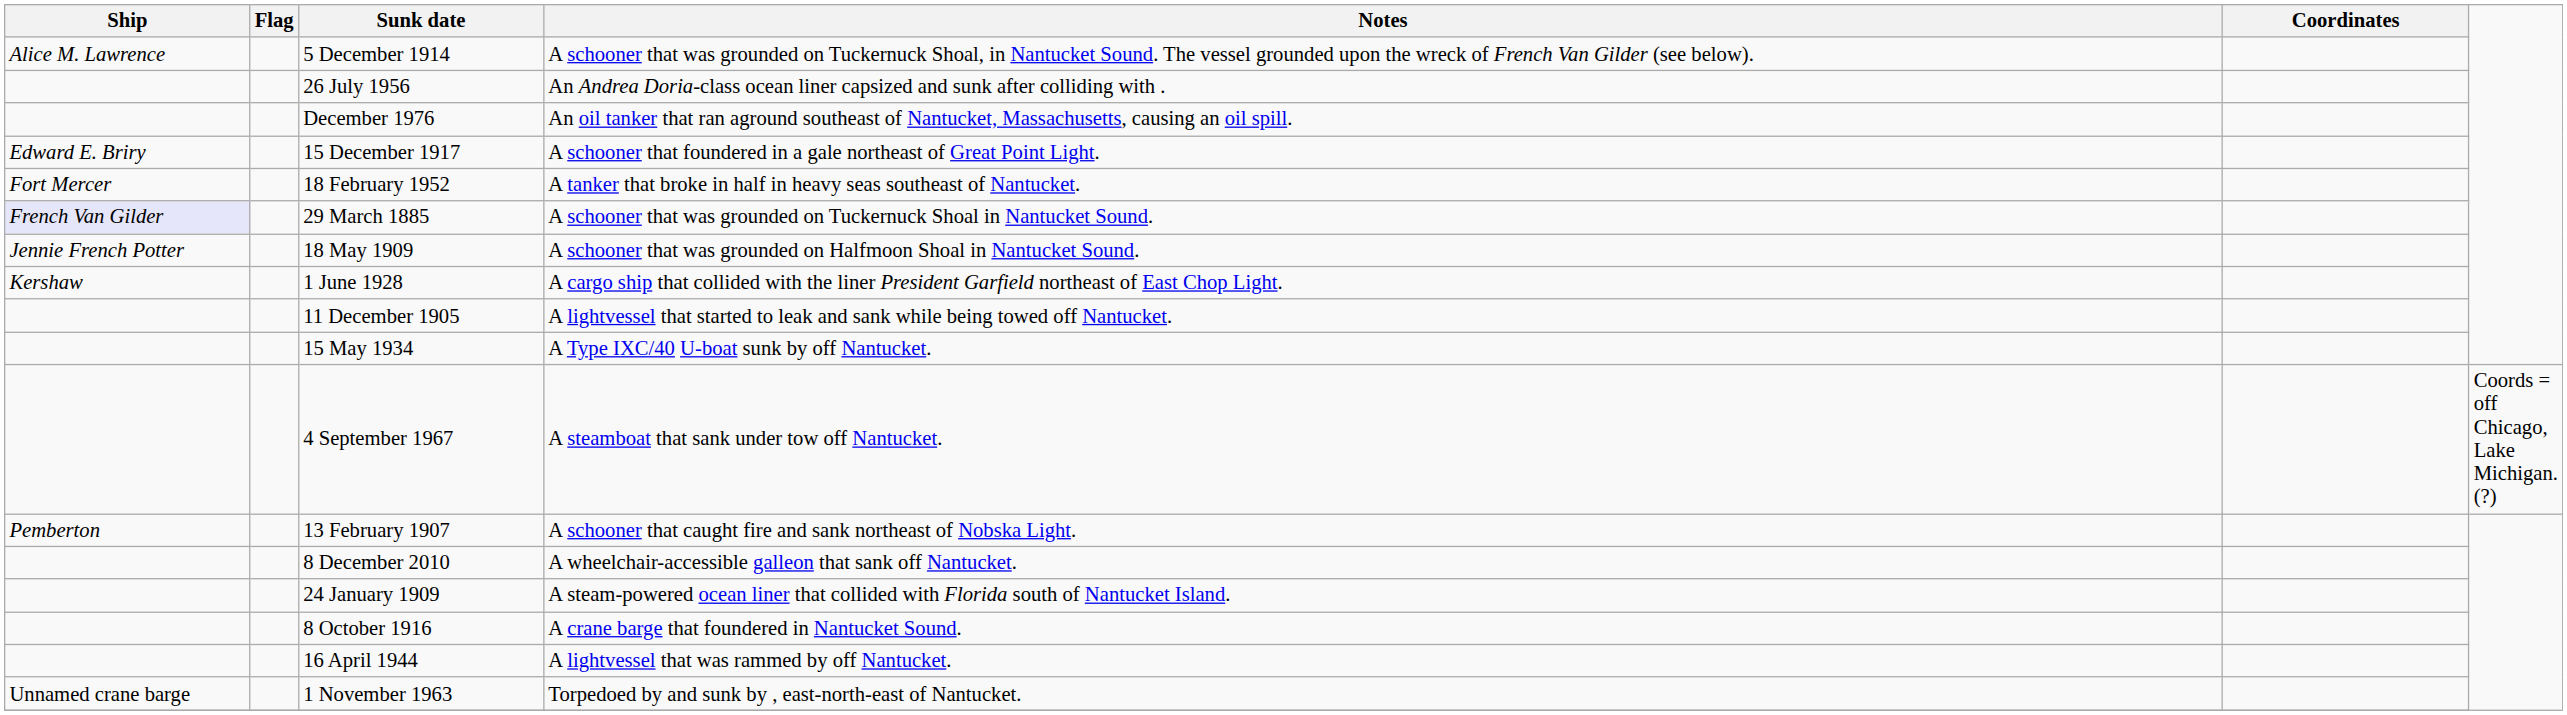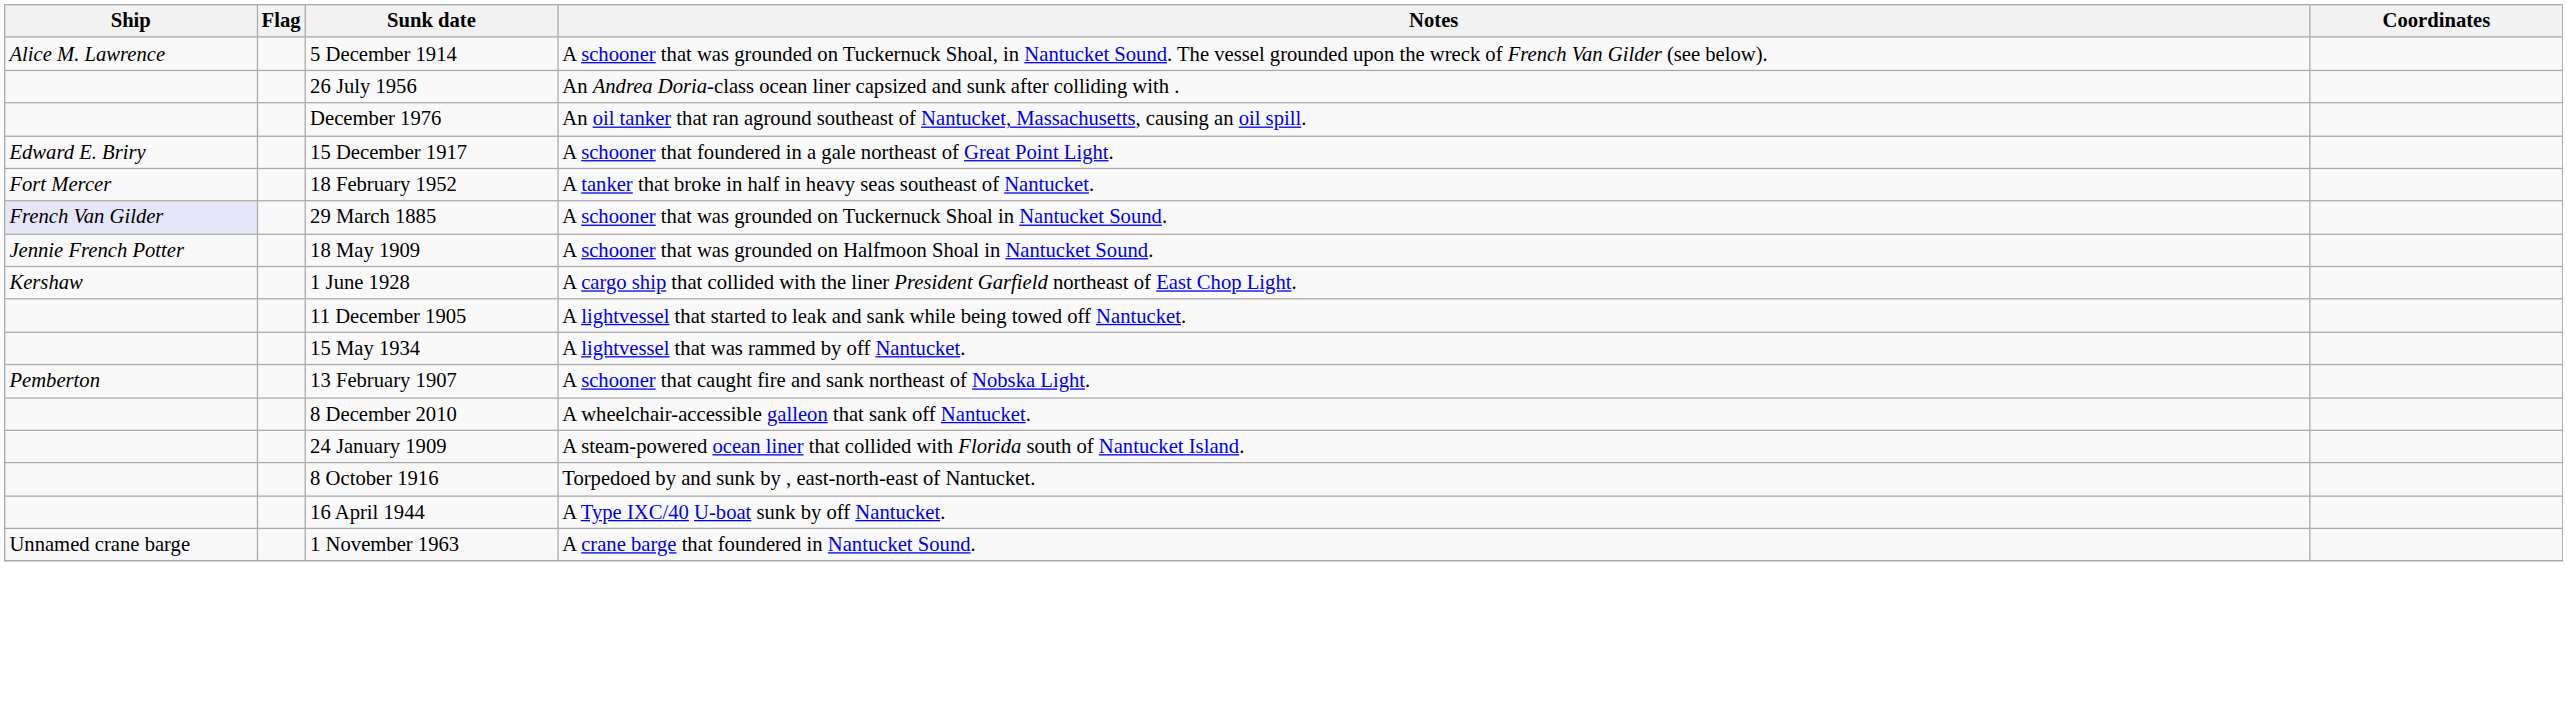15 May 1934 | Notes: A Type IXC/40 U-boat sunk by off Nantucket. -> A lightvessel that was rammed by off Nantucket.
- row: 4 September 1967 | A steamboat that sank under tow off Nantucket. | Coords = off Chicago, Lake Michigan. (?)
8 October 1916 | Notes: A crane barge that foundered in Nantucket Sound. -> Torpedoed by and sunk by , east-north-east of Nantucket.
16 April 1944 | Notes: A lightvessel that was rammed by off Nantucket. -> A Type IXC/40 U-boat sunk by off Nantucket.
1 November 1963 | Notes: Torpedoed by and sunk by , east-north-east of Nantucket. -> A crane barge that foundered in Nantucket Sound.
